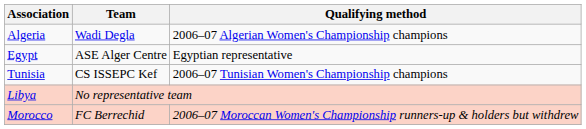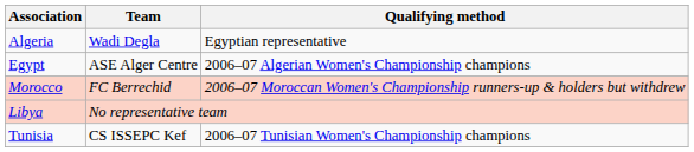Algeria | Qualifying method: 2006–07 Algerian Women's Championship champions -> Egyptian representative
Egypt | Qualifying method: Egyptian representative -> 2006–07 Algerian Women's Championship champions
rows swapped: Tunisia <-> Morocco
